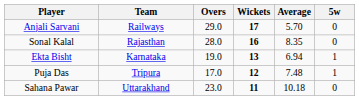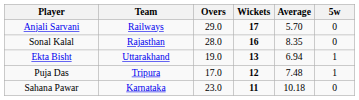Ekta Bisht | Team: Karnataka -> Uttarakhand
Sahana Pawar | Team: Uttarakhand -> Karnataka
